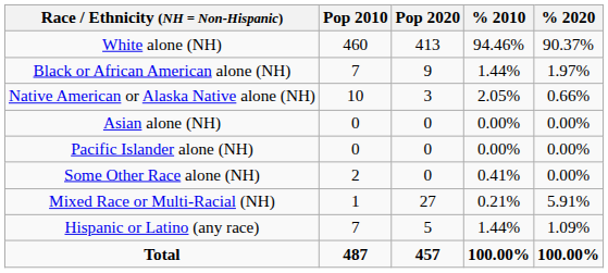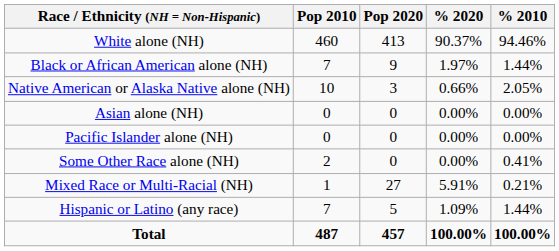columns swapped: % 2010 <-> % 2020
